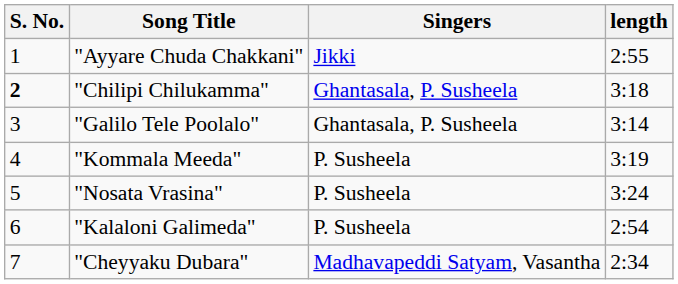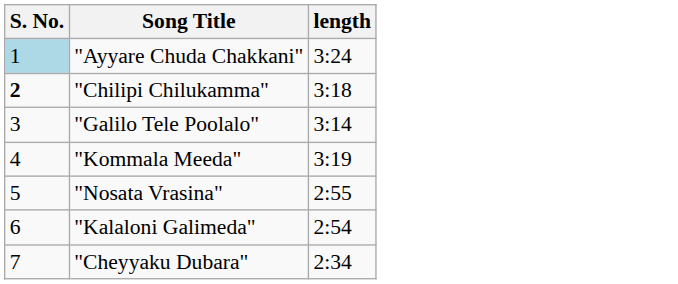- column: Singers | Jikki | Ghantasala, P. Susheela | Ghantasala, P. Susheela | P. Susheela | P. Susheela | P. Susheela | Madhavapeddi Satyam, Vasantha
"Ayyare Chuda Chakkani" | S. No.: no background -> lightblue background
"Ayyare Chuda Chakkani" | length: 2:55 -> 3:24
"Nosata Vrasina" | length: 3:24 -> 2:55
